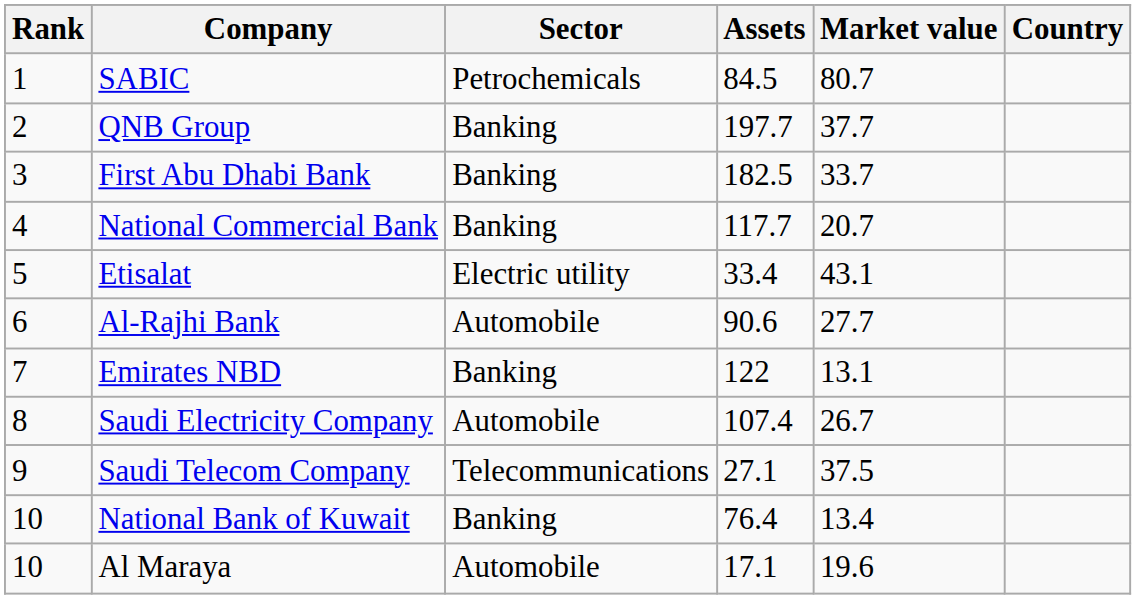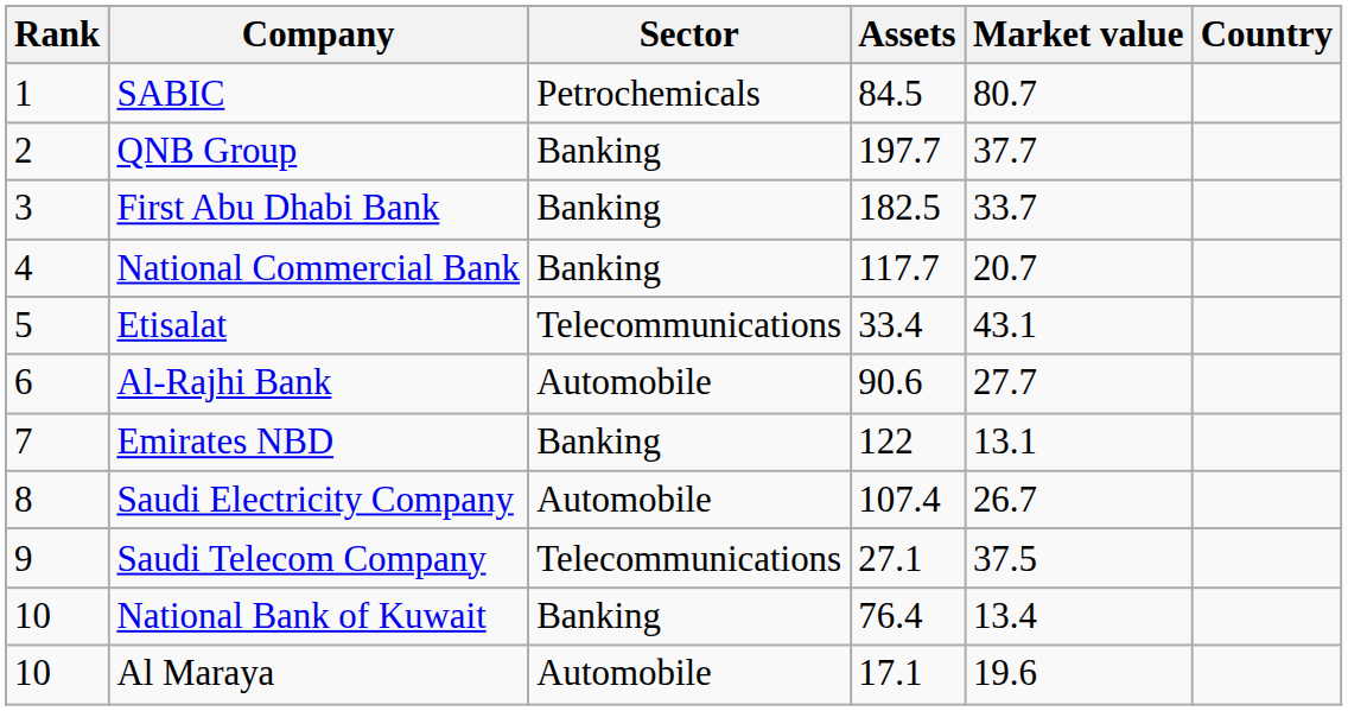Etisalat | Sector: Electric utility -> Telecommunications
